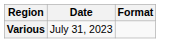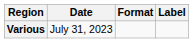+ column: Label
